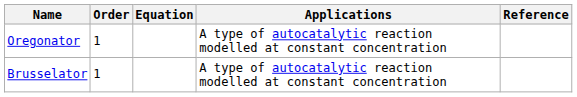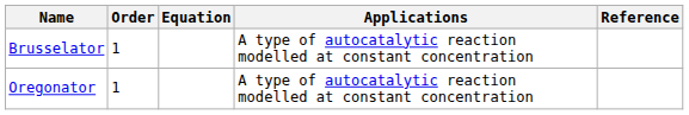rows swapped: Brusselator <-> Oregonator
